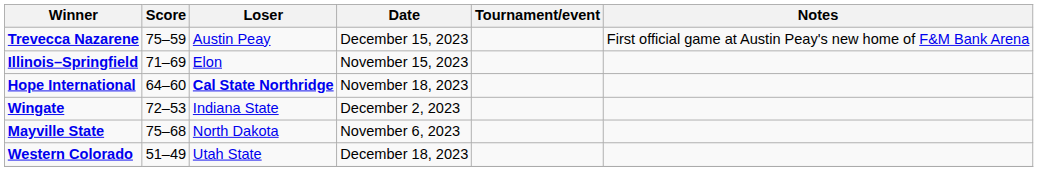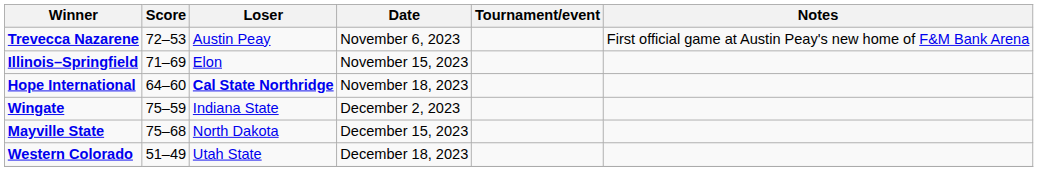Trevecca Nazarene | Score: 75–59 -> 72–53
Trevecca Nazarene | Date: December 15, 2023 -> November 6, 2023
Wingate | Score: 72–53 -> 75–59
Mayville State | Date: November 6, 2023 -> December 15, 2023
